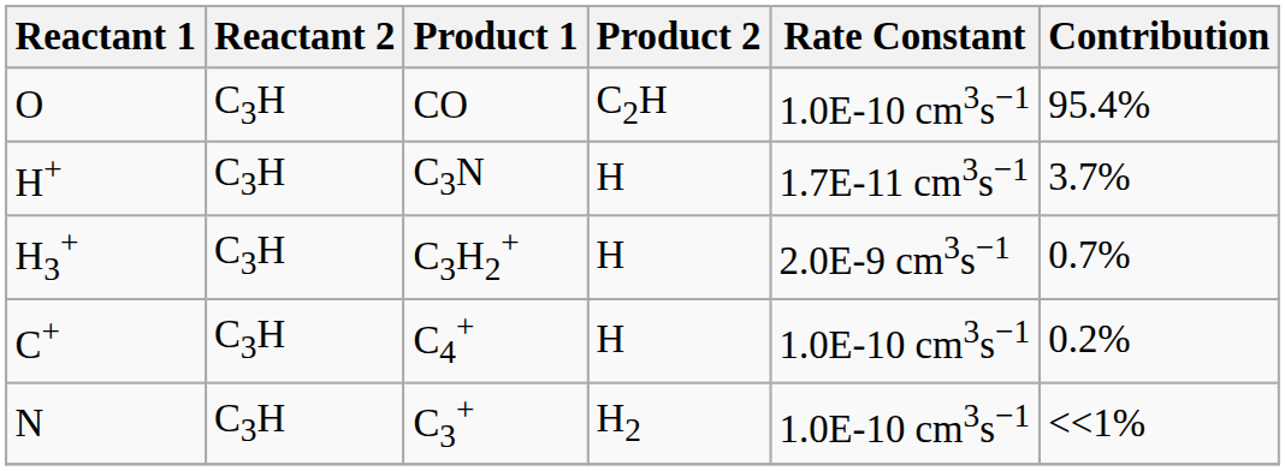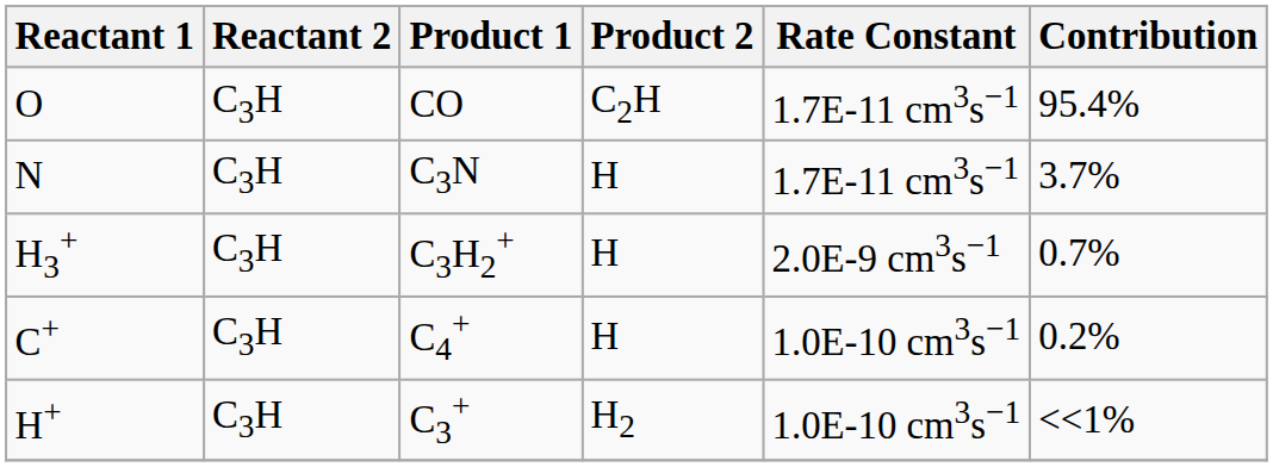CO | Rate Constant: 1.0E-10 cm3s−1 -> 1.7E-11 cm3s−1
C3N | Reactant 1: H+ -> N
C3+ | Reactant 1: N -> H+
